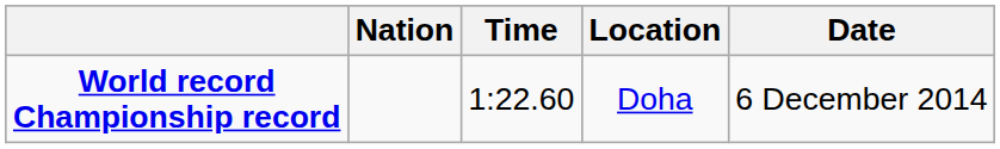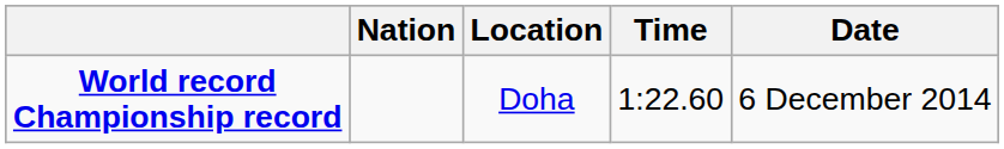columns swapped: Time <-> Location
